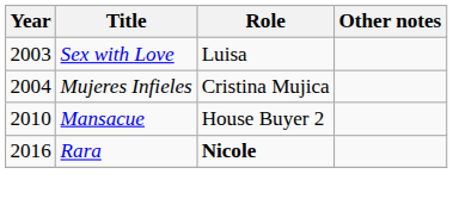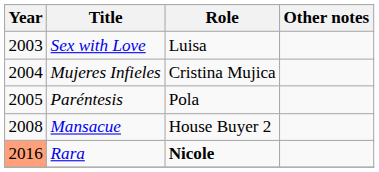+ row: 2005 | Paréntesis | Pola
Mansacue | Year: 2010 -> 2008
Rara | Year: no background -> lightsalmon background
